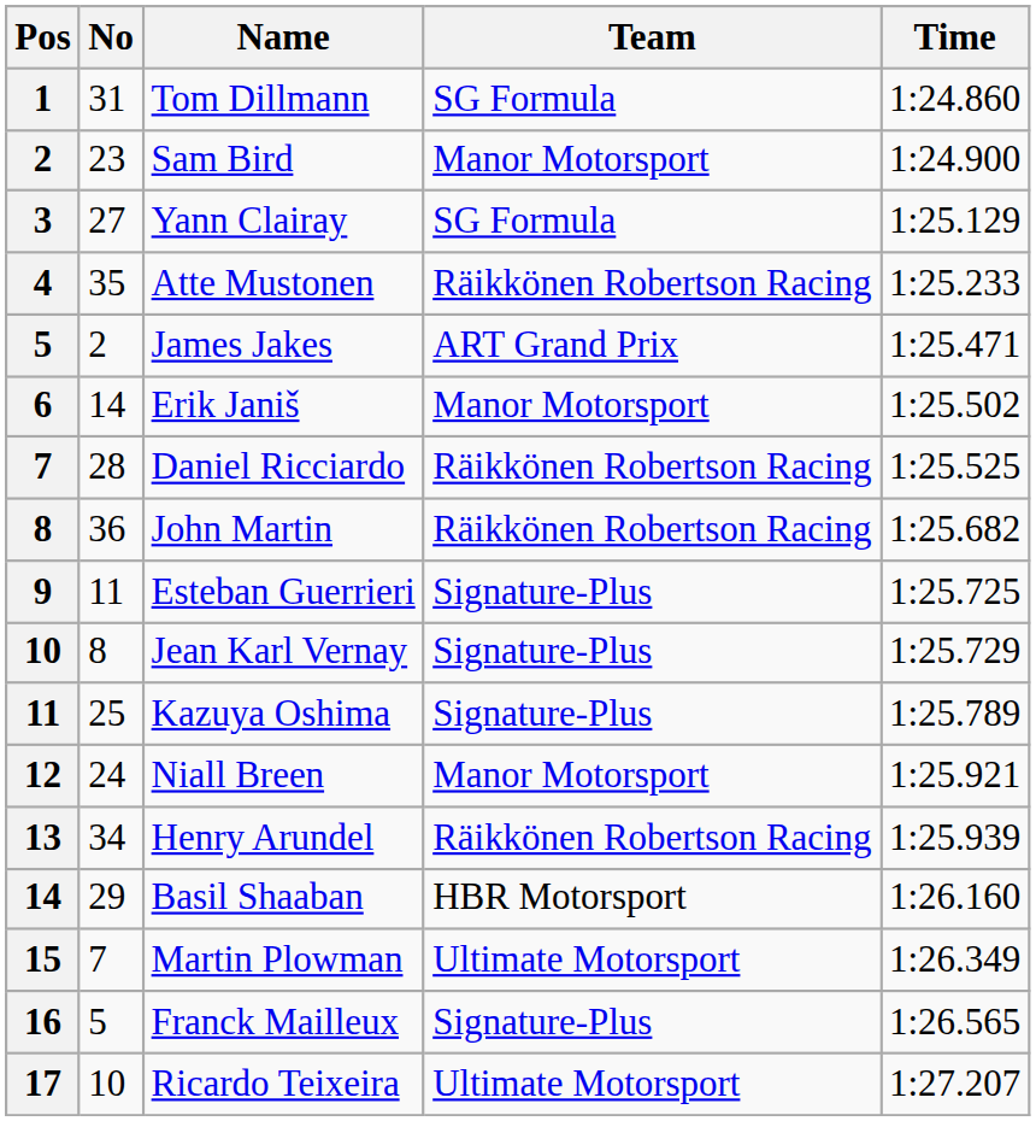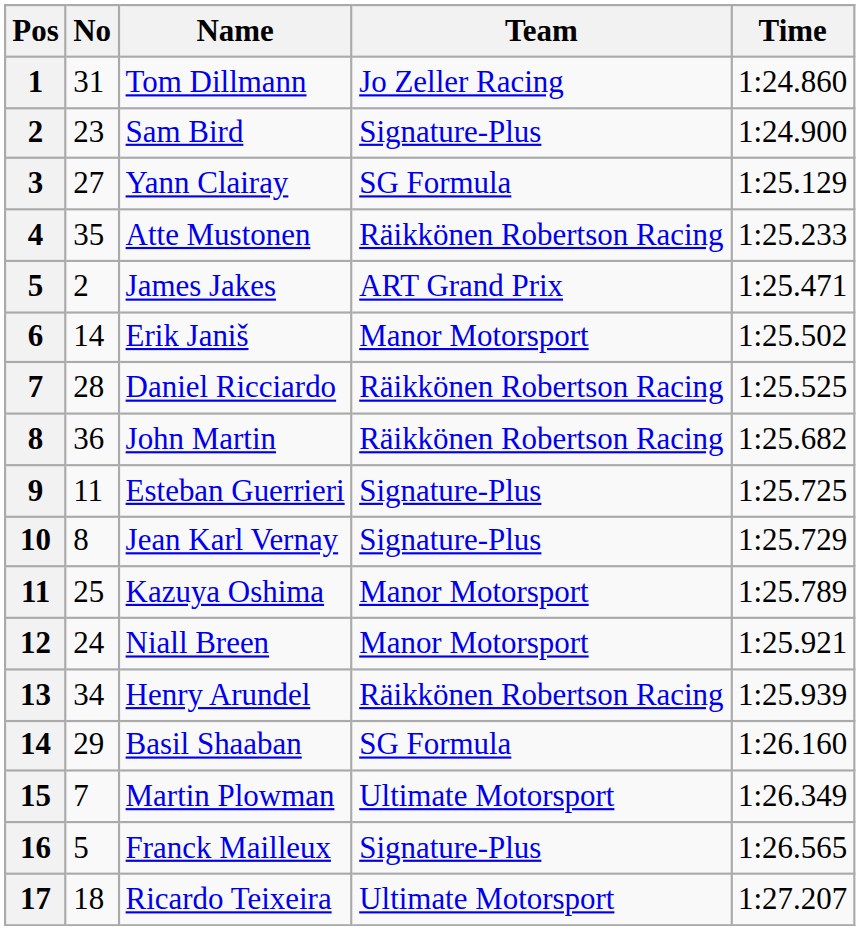Tom Dillmann | Team: SG Formula -> Jo Zeller Racing
Sam Bird | Team: Manor Motorsport -> Signature-Plus
Kazuya Oshima | Team: Signature-Plus -> Manor Motorsport
Basil Shaaban | Team: HBR Motorsport -> SG Formula
Ricardo Teixeira | No: 10 -> 18
